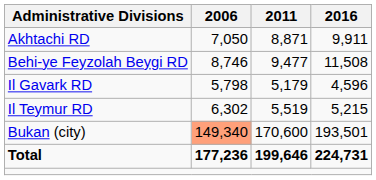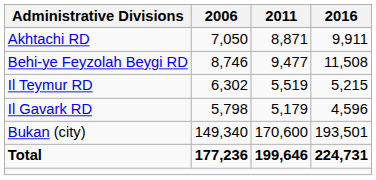rows swapped: Il Gavark RD <-> Il Teymur RD
Bukan (city) | 2006: lightsalmon background -> no background
